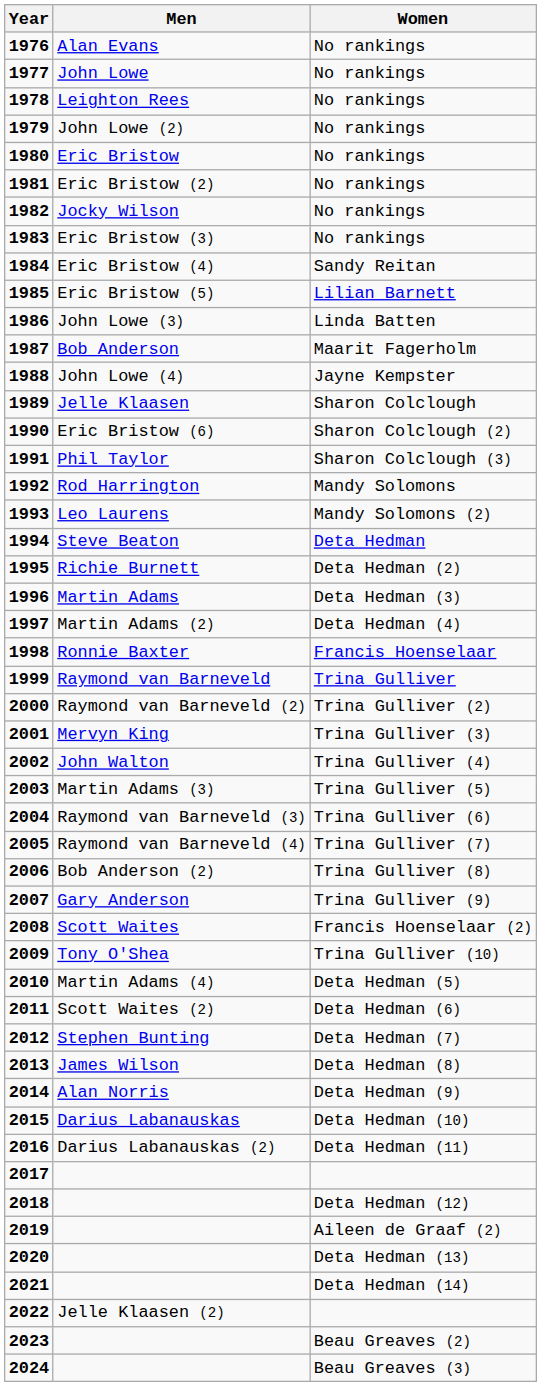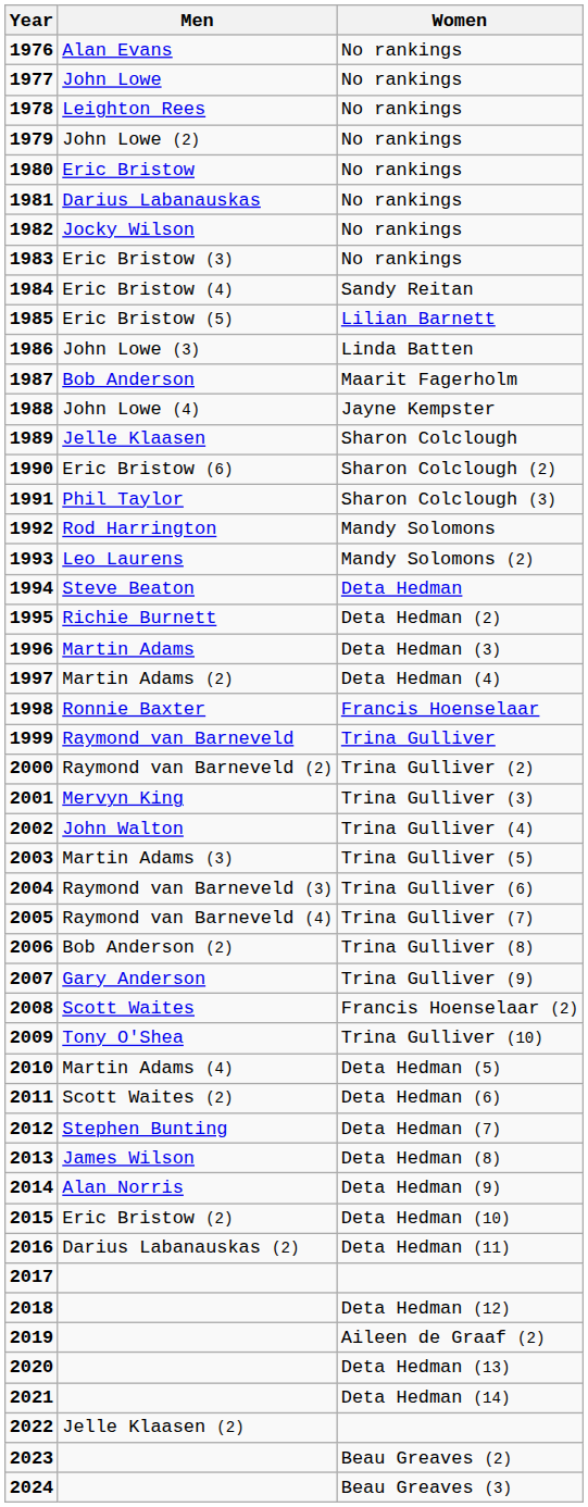1981 | Men: Eric Bristow (2) -> Darius Labanauskas
2015 | Men: Darius Labanauskas -> Eric Bristow (2)
